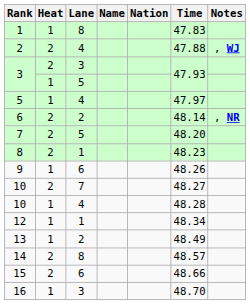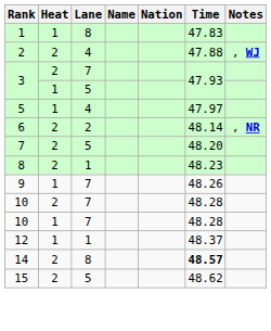3 / 2 | Lane: 3 -> 7
9 | Lane: 6 -> 7
10 / 2 | Time: 48.27 -> 48.28
10 / 1 | Lane: 4 -> 7
12 | Time: 48.34 -> 48.37
- row: 13 | 1 | 2 | 48.49
14 | Time: normal -> bold
15 | Lane: 6 -> 5
15 | Time: 48.66 -> 48.62
- row: 16 | 1 | 3 | 48.70
